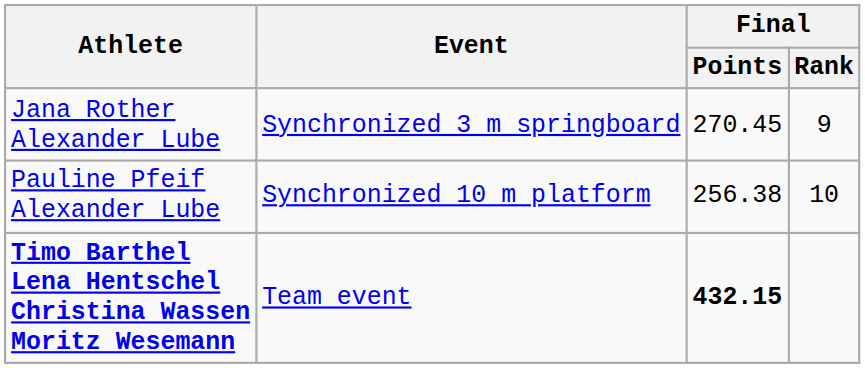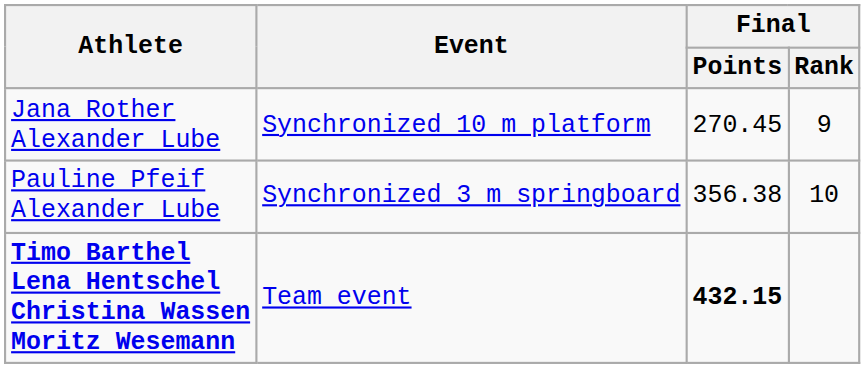Jana Rother Alexander Lube | Event: Synchronized 3 m springboard -> Synchronized 10 m platform
Pauline Pfeif Alexander Lube | Event: Synchronized 10 m platform -> Synchronized 3 m springboard
Pauline Pfeif Alexander Lube | Final / Points: 256.38 -> 356.38
